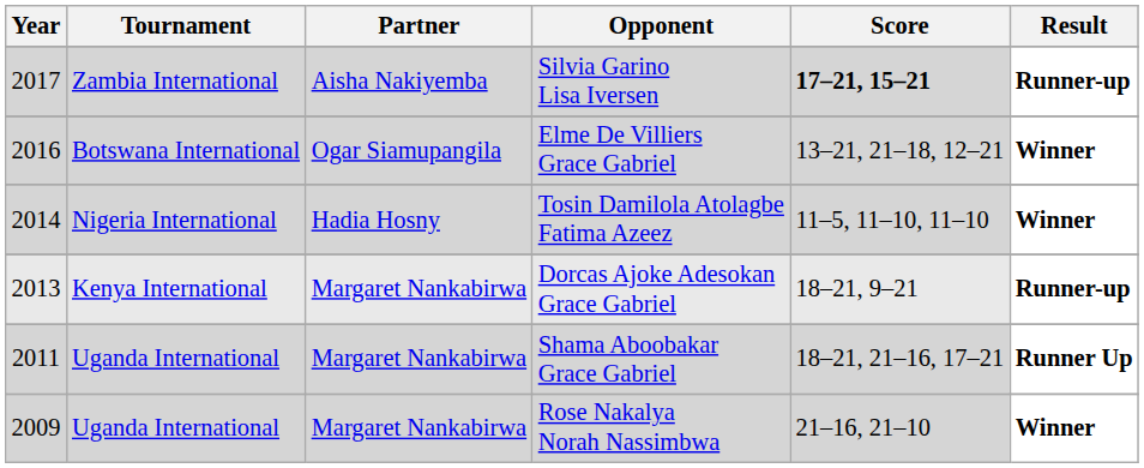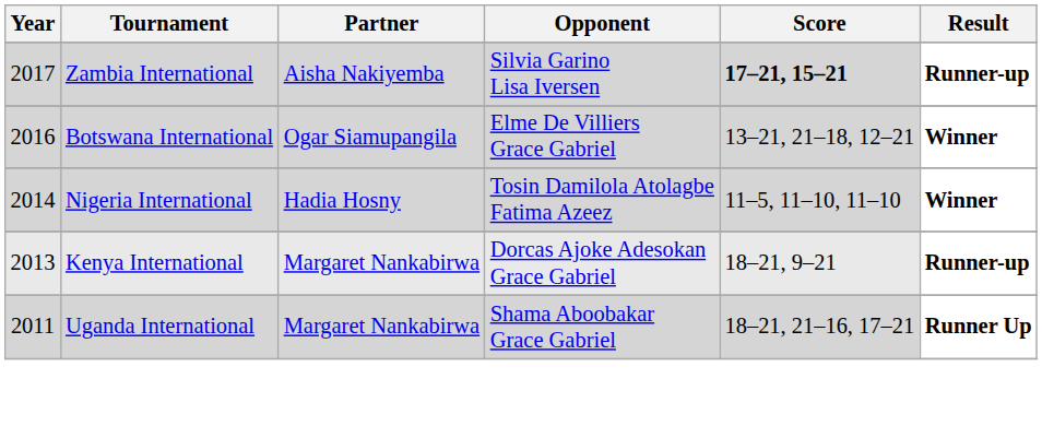- row: 2009 | Uganda International | Margaret Nankabirwa | Rose Nakalya Norah Nassimbwa | 21–16, 21–10 | Winner
